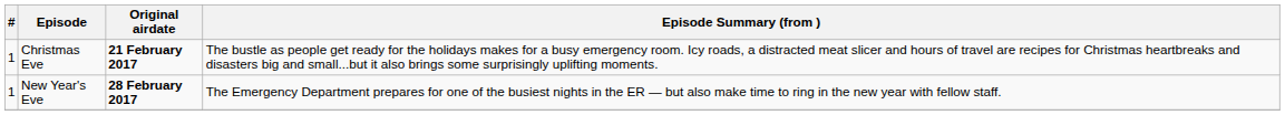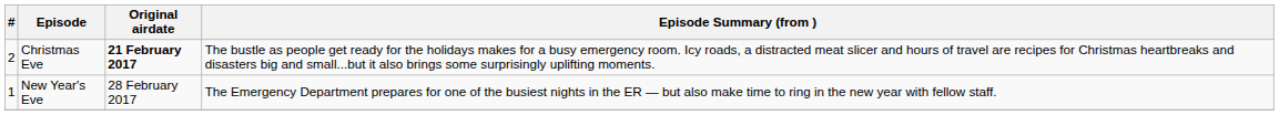Christmas Eve | #: 1 -> 2
New Year's Eve | Original airdate: bold -> normal
